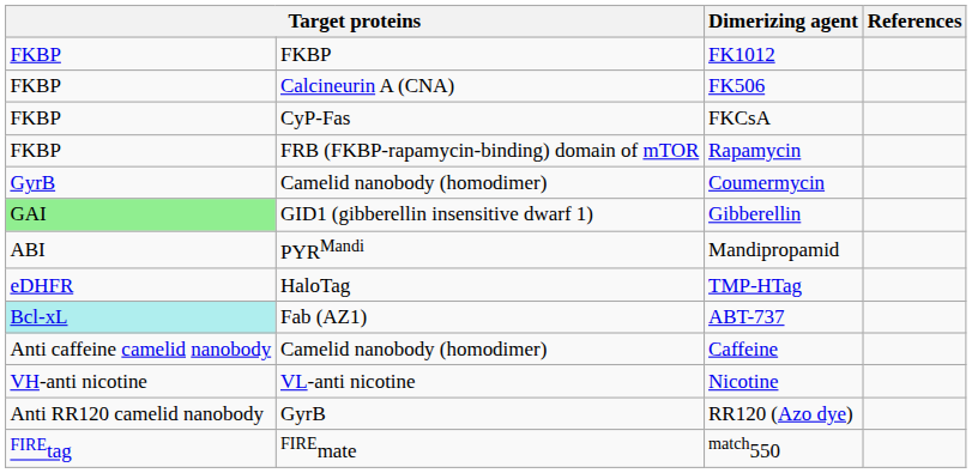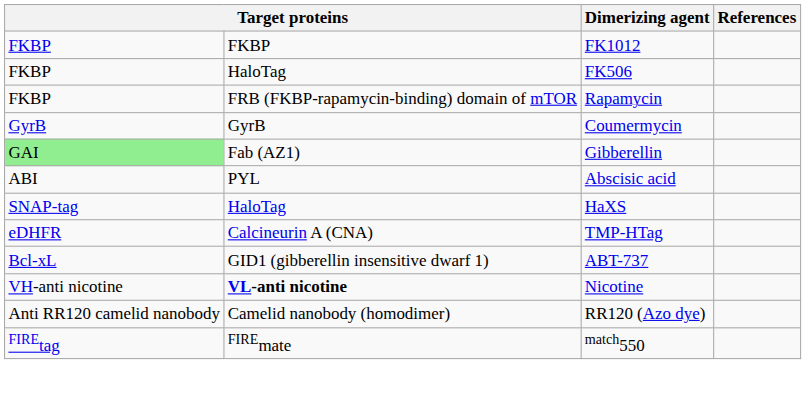FK506 | column 2: Calcineurin A (CNA) -> HaloTag
- row: FKBP | CyP-Fas | FKCsA
Coumermycin | column 2: Camelid nanobody (homodimer) -> GyrB
Gibberellin | column 2: GID1 (gibberellin insensitive dwarf 1) -> Fab (AZ1)
+ row: ABI | PYL | Abscisic acid
- row: ABI | PYRMandi | Mandipropamid
+ row: SNAP-tag | HaloTag | HaXS
TMP-HTag | column 2: HaloTag -> Calcineurin A (CNA)
ABT-737 | column 1: paleturquoise background -> no background
ABT-737 | column 2: Fab (AZ1) -> GID1 (gibberellin insensitive dwarf 1)
- row: Anti caffeine camelid nanobody | Camelid nanobody (homodimer) | Caffeine
Nicotine | column 2: normal -> bold
RR120 (Azo dye) | column 2: GyrB -> Camelid nanobody (homodimer)
